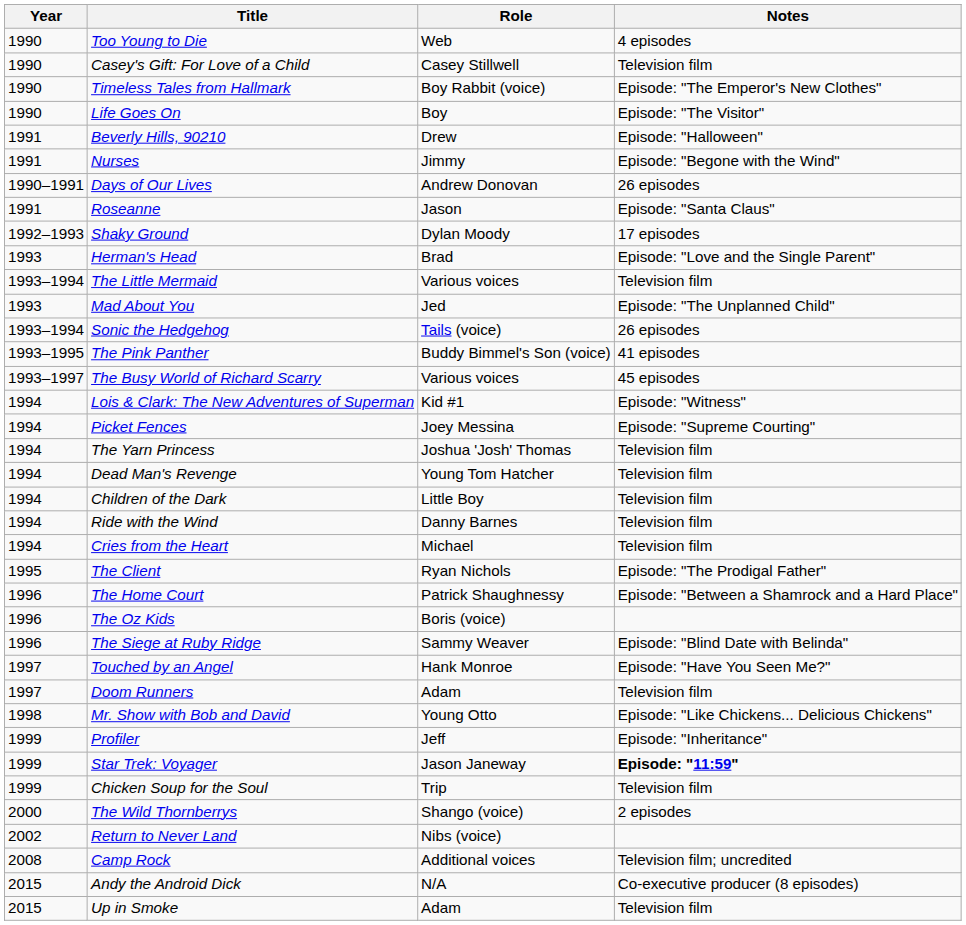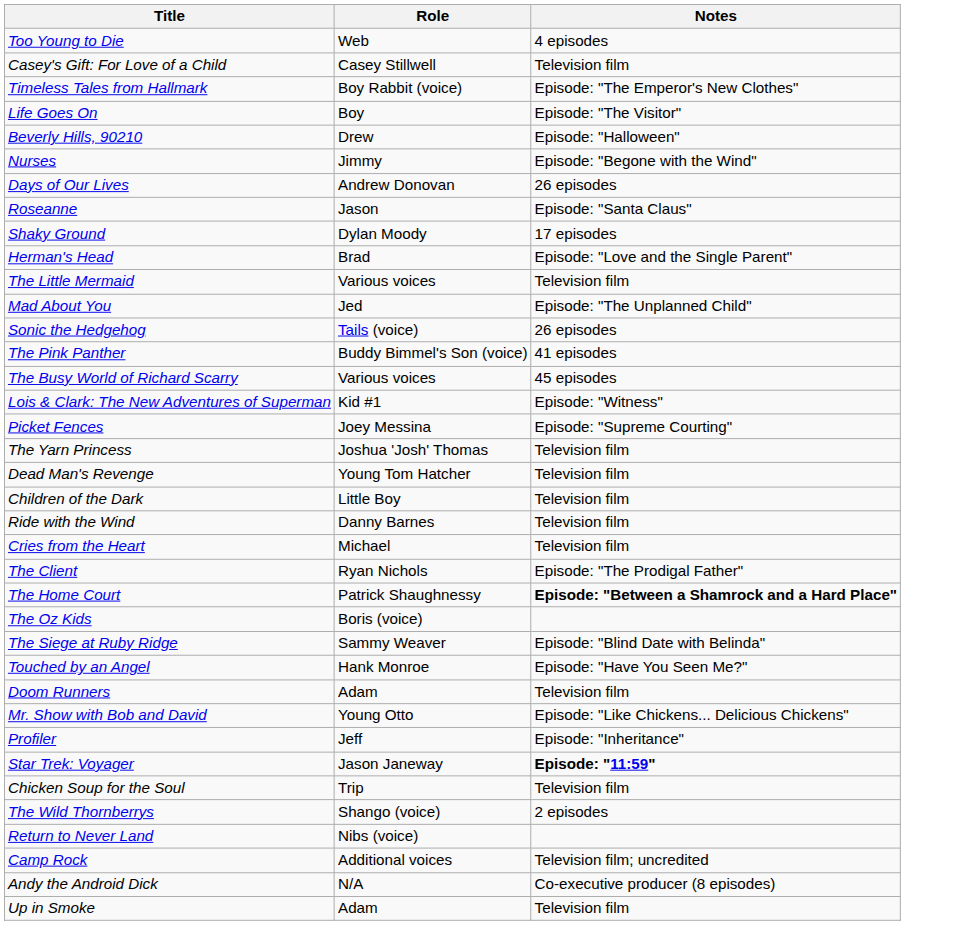- column: Year | 1990 | 1990 | 1990 | 1990 | 1991 | 1991 | 1990–1991 | 1991 | 1992–1993 | 1993 | 1993–1994 | 1993 | 1993–1994 | 1993–1995 | 1993–1997 | 1994 | 1994 | 1994 | 1994 | 1994 | 1994 | 1994 | 1995 | 1996 | 1996 | 1996 | 1997 | 1997 | 1998 | 1999 | 1999 | 1999 | 2000 | 2002 | 2008 | 2015 | 2015
The Home Court | Notes: normal -> bold
